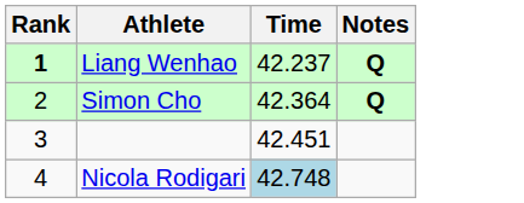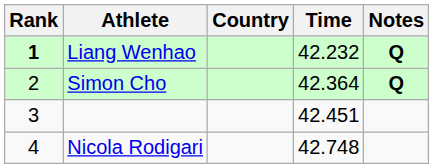+ column: Country
Liang Wenhao | Time: 42.237 -> 42.232
Nicola Rodigari | Time: lightblue background -> no background
